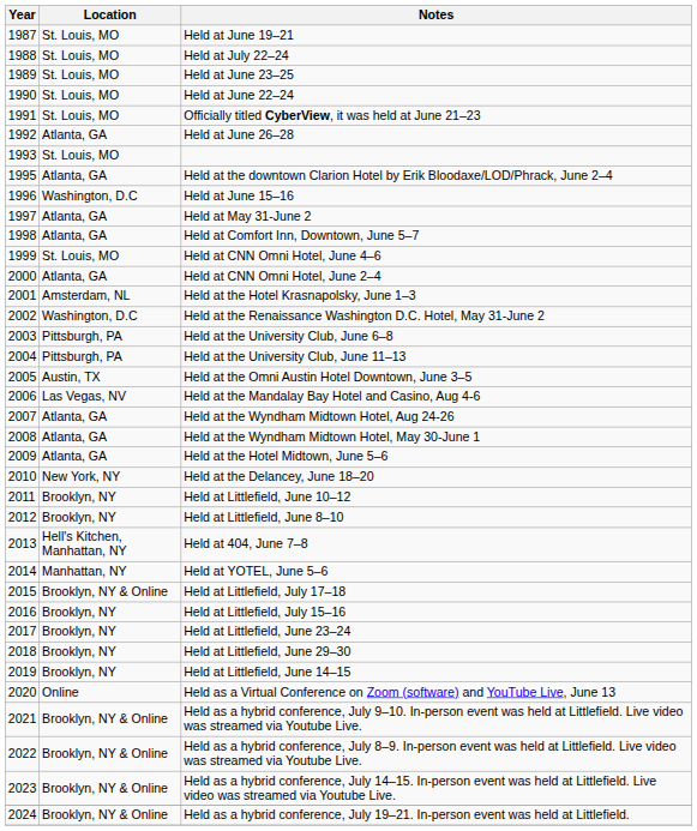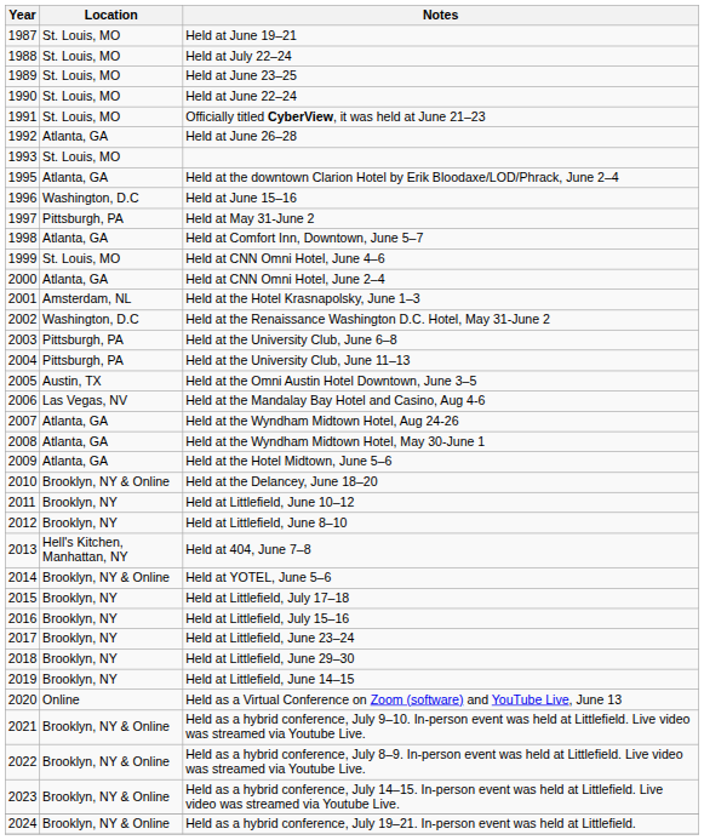Held at May 31-June 2 | Location: Atlanta, GA -> Pittsburgh, PA
Held at the Delancey, June 18–20 | Location: New York, NY -> Brooklyn, NY & Online
Held at YOTEL, June 5–6 | Location: Manhattan, NY -> Brooklyn, NY & Online
Held at Littlefield, July 17–18 | Location: Brooklyn, NY & Online -> Brooklyn, NY
